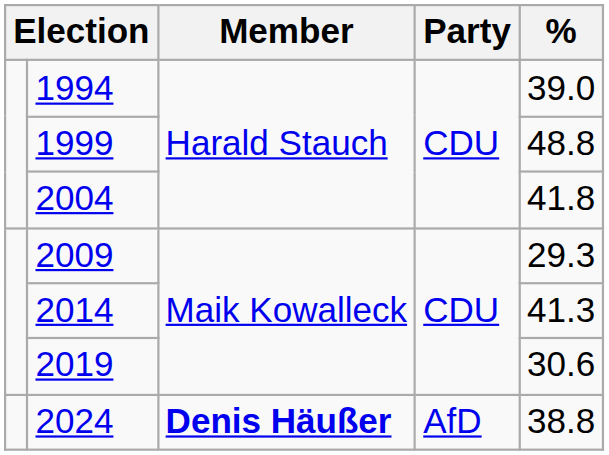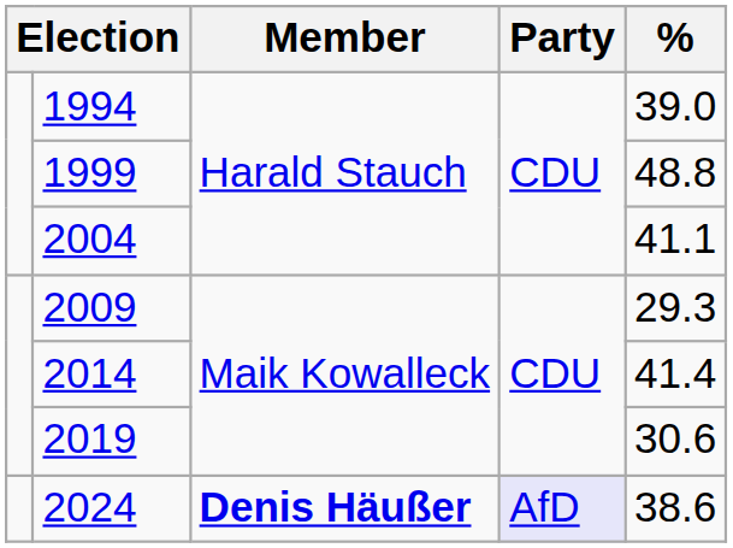2004 | %: 41.8 -> 41.1
2014 | %: 41.3 -> 41.4
2024 | Party: no background -> lavender background
2024 | %: 38.8 -> 38.6
